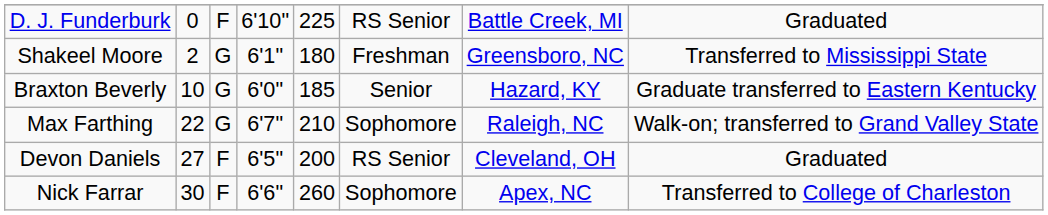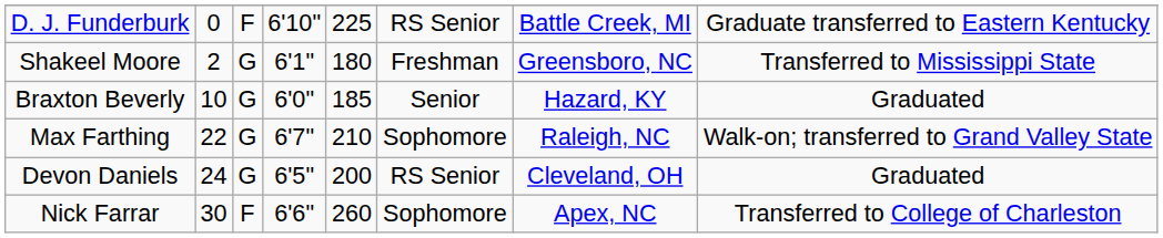D. J. Funderburk | column 8: Graduated -> Graduate transferred to Eastern Kentucky
Braxton Beverly | column 8: Graduate transferred to Eastern Kentucky -> Graduated
Devon Daniels | column 2: 27 -> 24
Devon Daniels | column 3: F -> G
